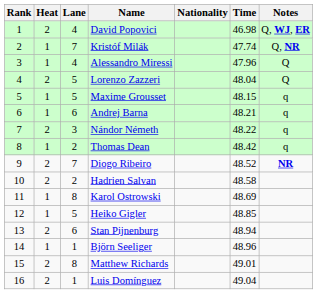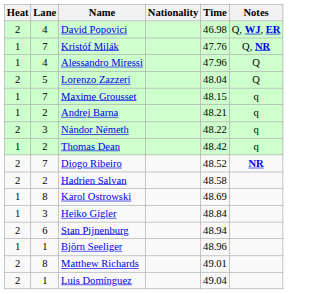- column: Rank | 1 | 2 | 3 | 4 | 5 | 6 | 7 | 8 | 9 | 10 | 11 | 12 | 13 | 14 | 15 | 16
Kristóf Milák | Time: 47.74 -> 47.76
Maxime Grousset | Lane: 5 -> 7
Andrej Barna | Lane: 6 -> 2
Heiko Gigler | Lane: 5 -> 3
Heiko Gigler | Time: 48.85 -> 48.84
